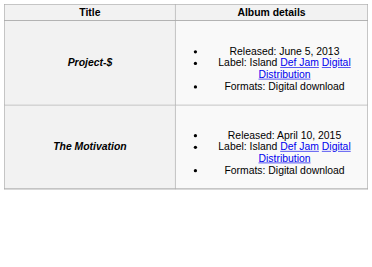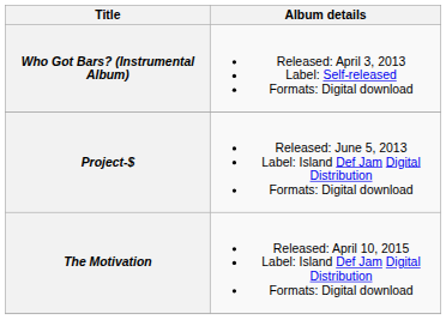+ row: Who Got Bars? (Instrumental Album) | Released: April 3, 2013 Label: Self-released Formats: Digital download
